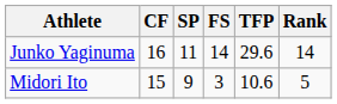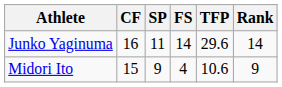Midori Ito | FS: 3 -> 4
Midori Ito | Rank: 5 -> 9
